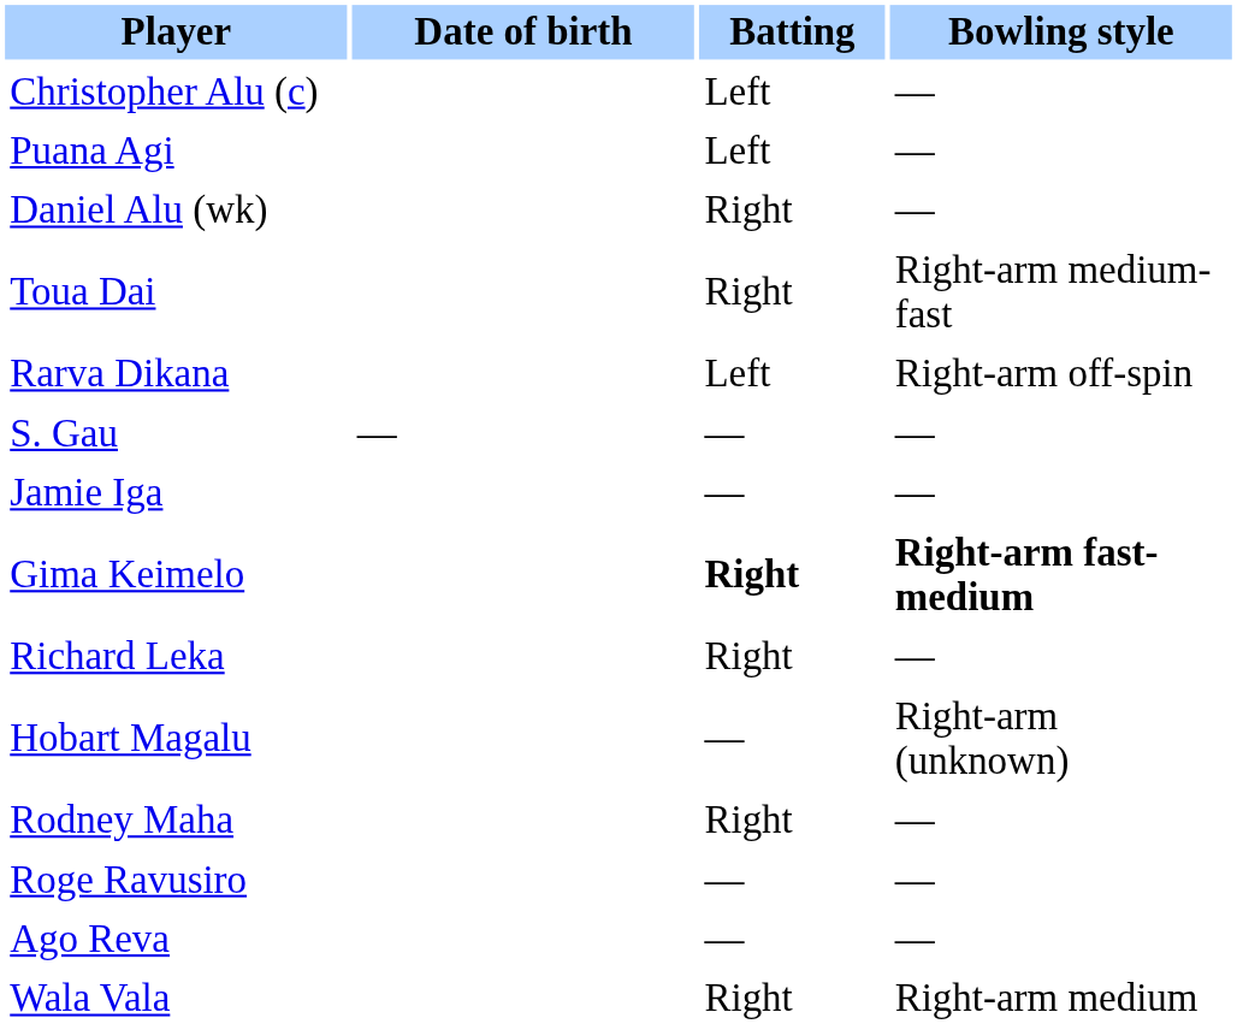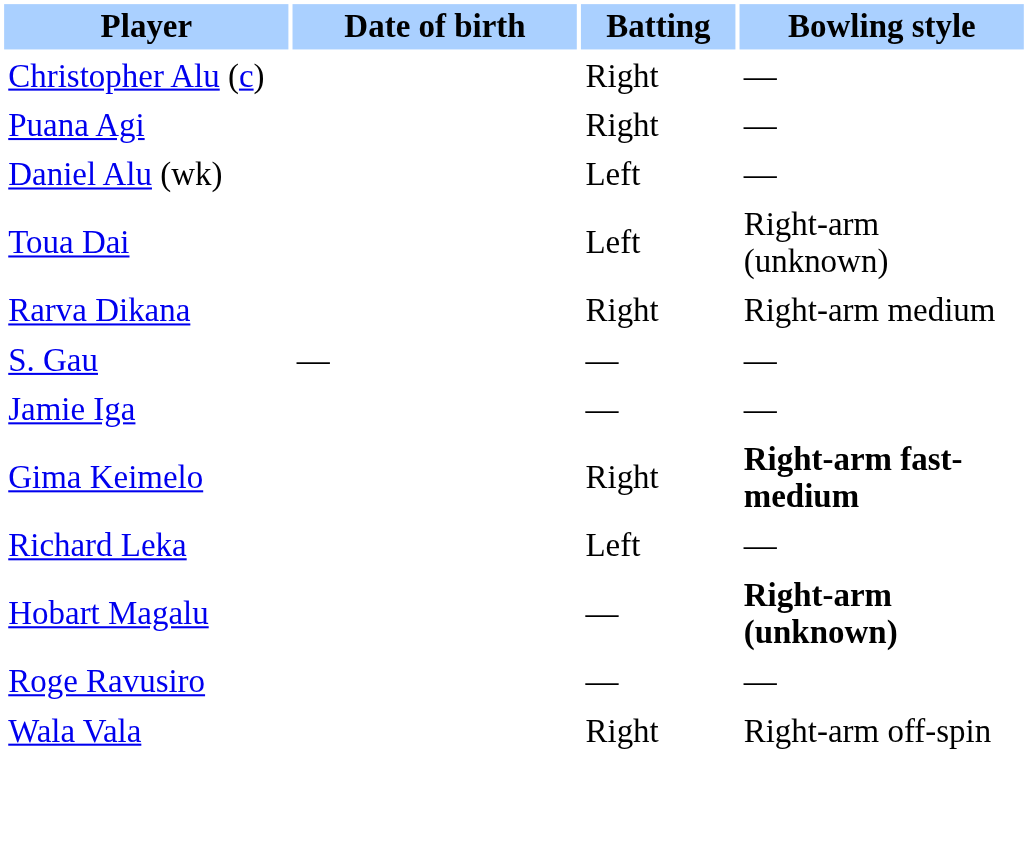Christopher Alu (c) | Batting: Left -> Right
Puana Agi | Batting: Left -> Right
Daniel Alu (wk) | Batting: Right -> Left
Toua Dai | Batting: Right -> Left
Toua Dai | Bowling style: Right-arm medium-fast -> Right-arm (unknown)
Rarva Dikana | Batting: Left -> Right
Rarva Dikana | Bowling style: Right-arm off-spin -> Right-arm medium
Gima Keimelo | Batting: bold -> normal
Richard Leka | Batting: Right -> Left
Hobart Magalu | Bowling style: normal -> bold
- row: Rodney Maha | Right | —
- row: Ago Reva | — | —
Wala Vala | Bowling style: Right-arm medium -> Right-arm off-spin
